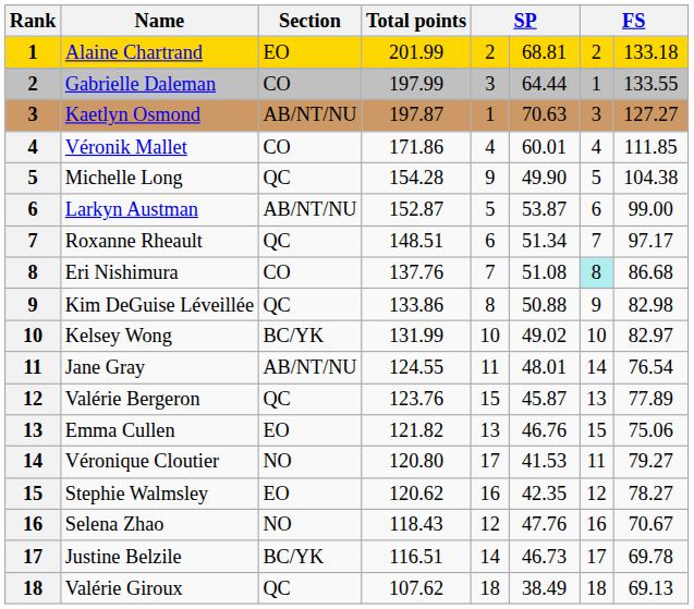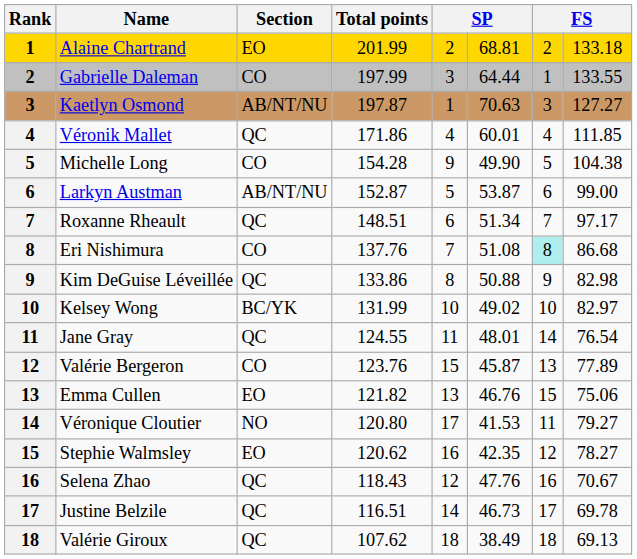Véronik Mallet | Section: CO -> QC
Michelle Long | Section: QC -> CO
Jane Gray | Section: AB/NT/NU -> QC
Valérie Bergeron | Section: QC -> CO
Selena Zhao | Section: NO -> QC
Justine Belzile | Section: BC/YK -> QC
